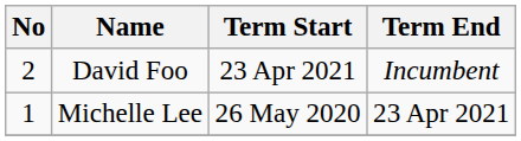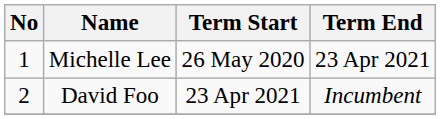rows swapped: Michelle Lee <-> David Foo
